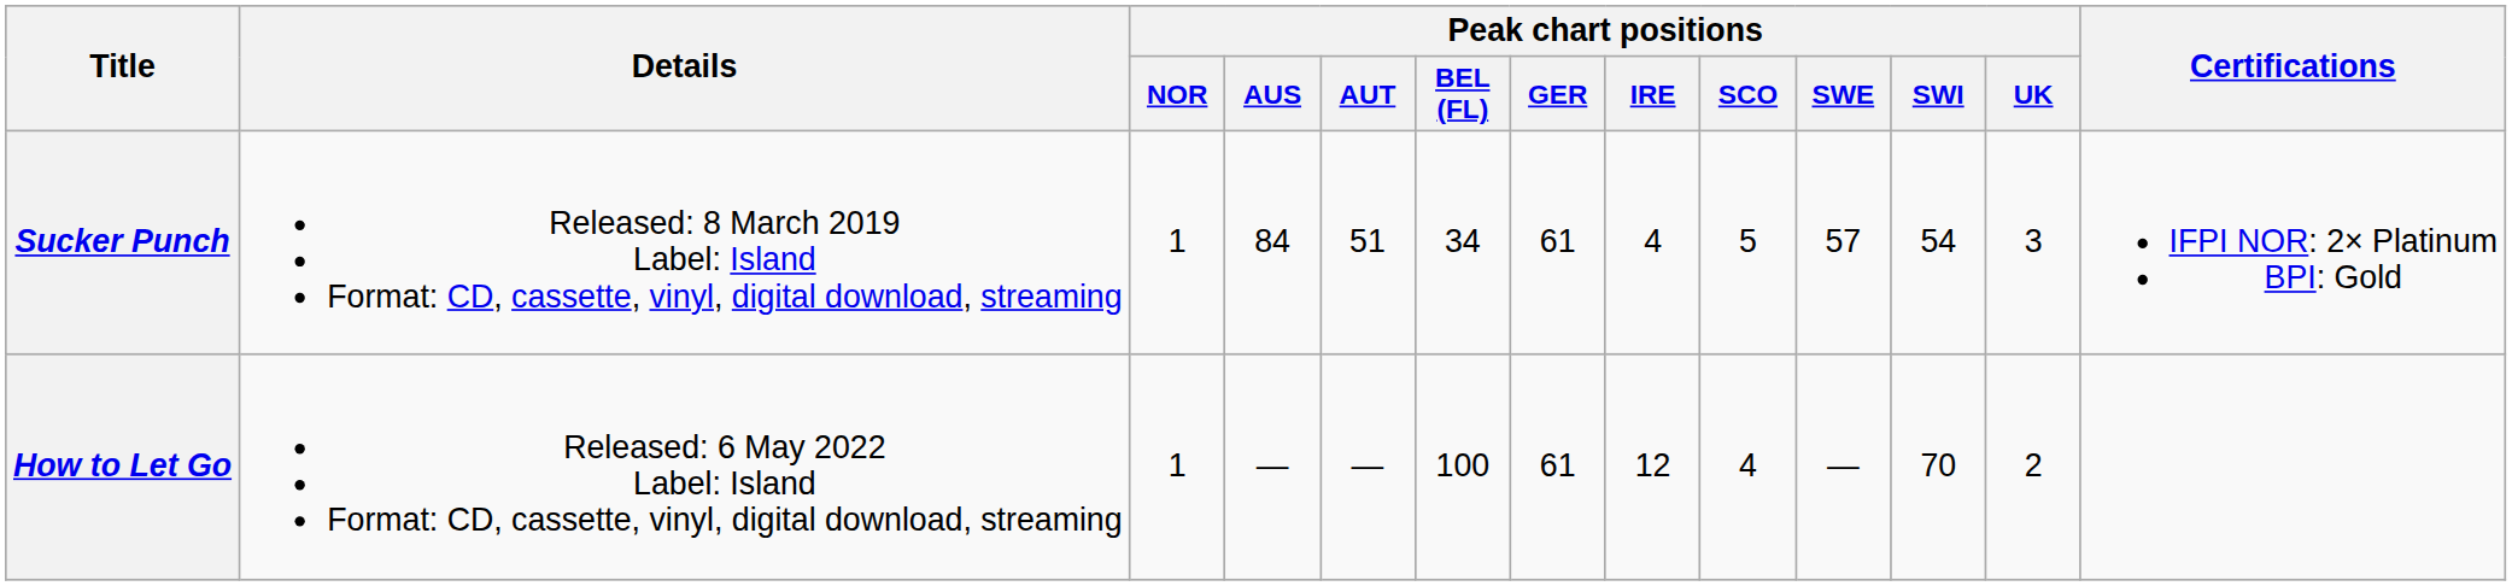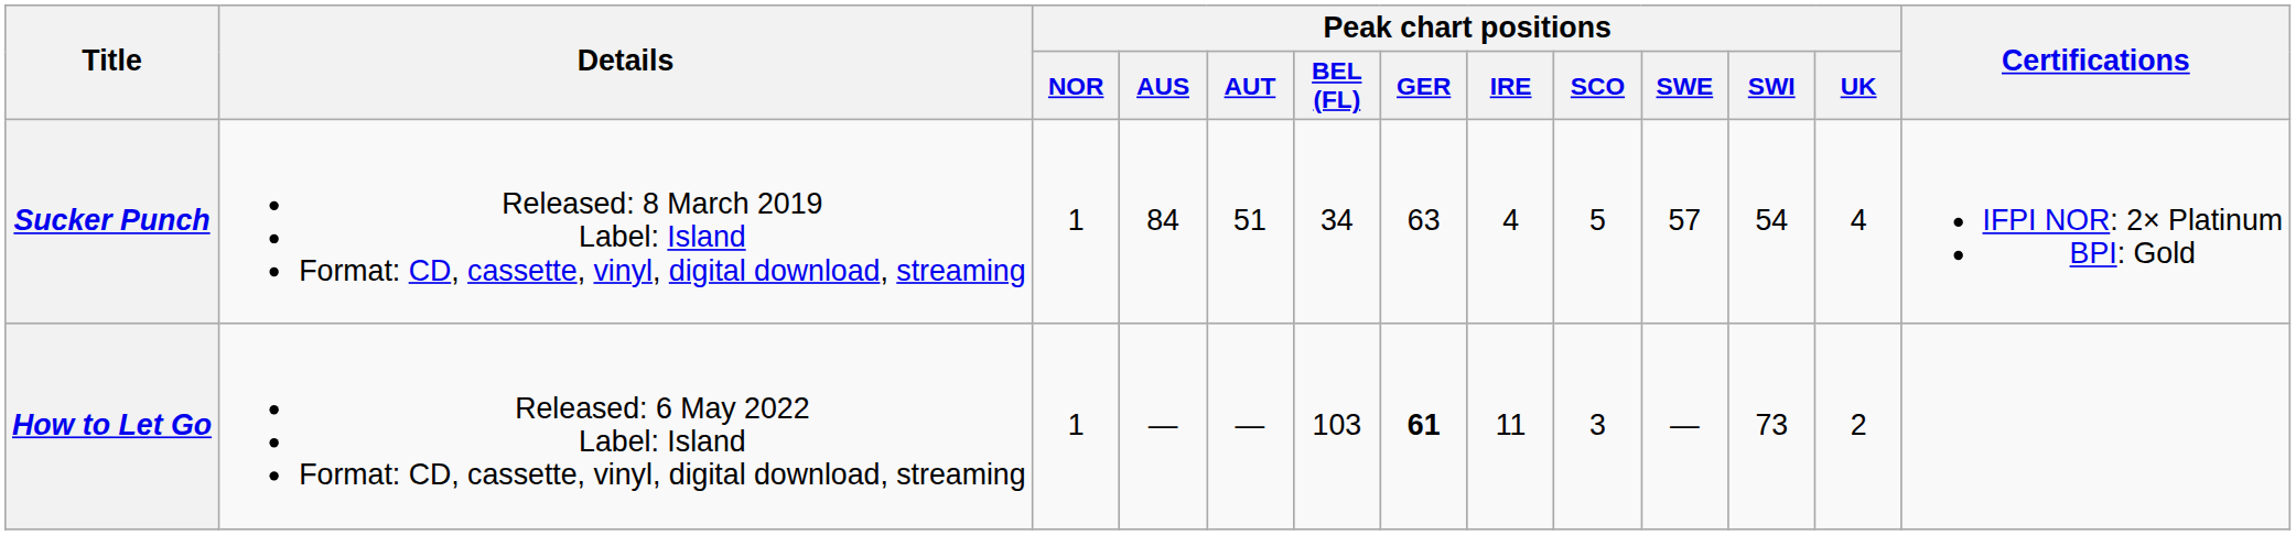Sucker Punch | Peak chart positions / GER: 61 -> 63
Sucker Punch | Peak chart positions / UK: 3 -> 4
How to Let Go | Peak chart positions / BEL (FL): 100 -> 103
How to Let Go | Peak chart positions / GER: normal -> bold
How to Let Go | Peak chart positions / IRE: 12 -> 11
How to Let Go | Peak chart positions / SCO: 4 -> 3
How to Let Go | Peak chart positions / SWI: 70 -> 73
